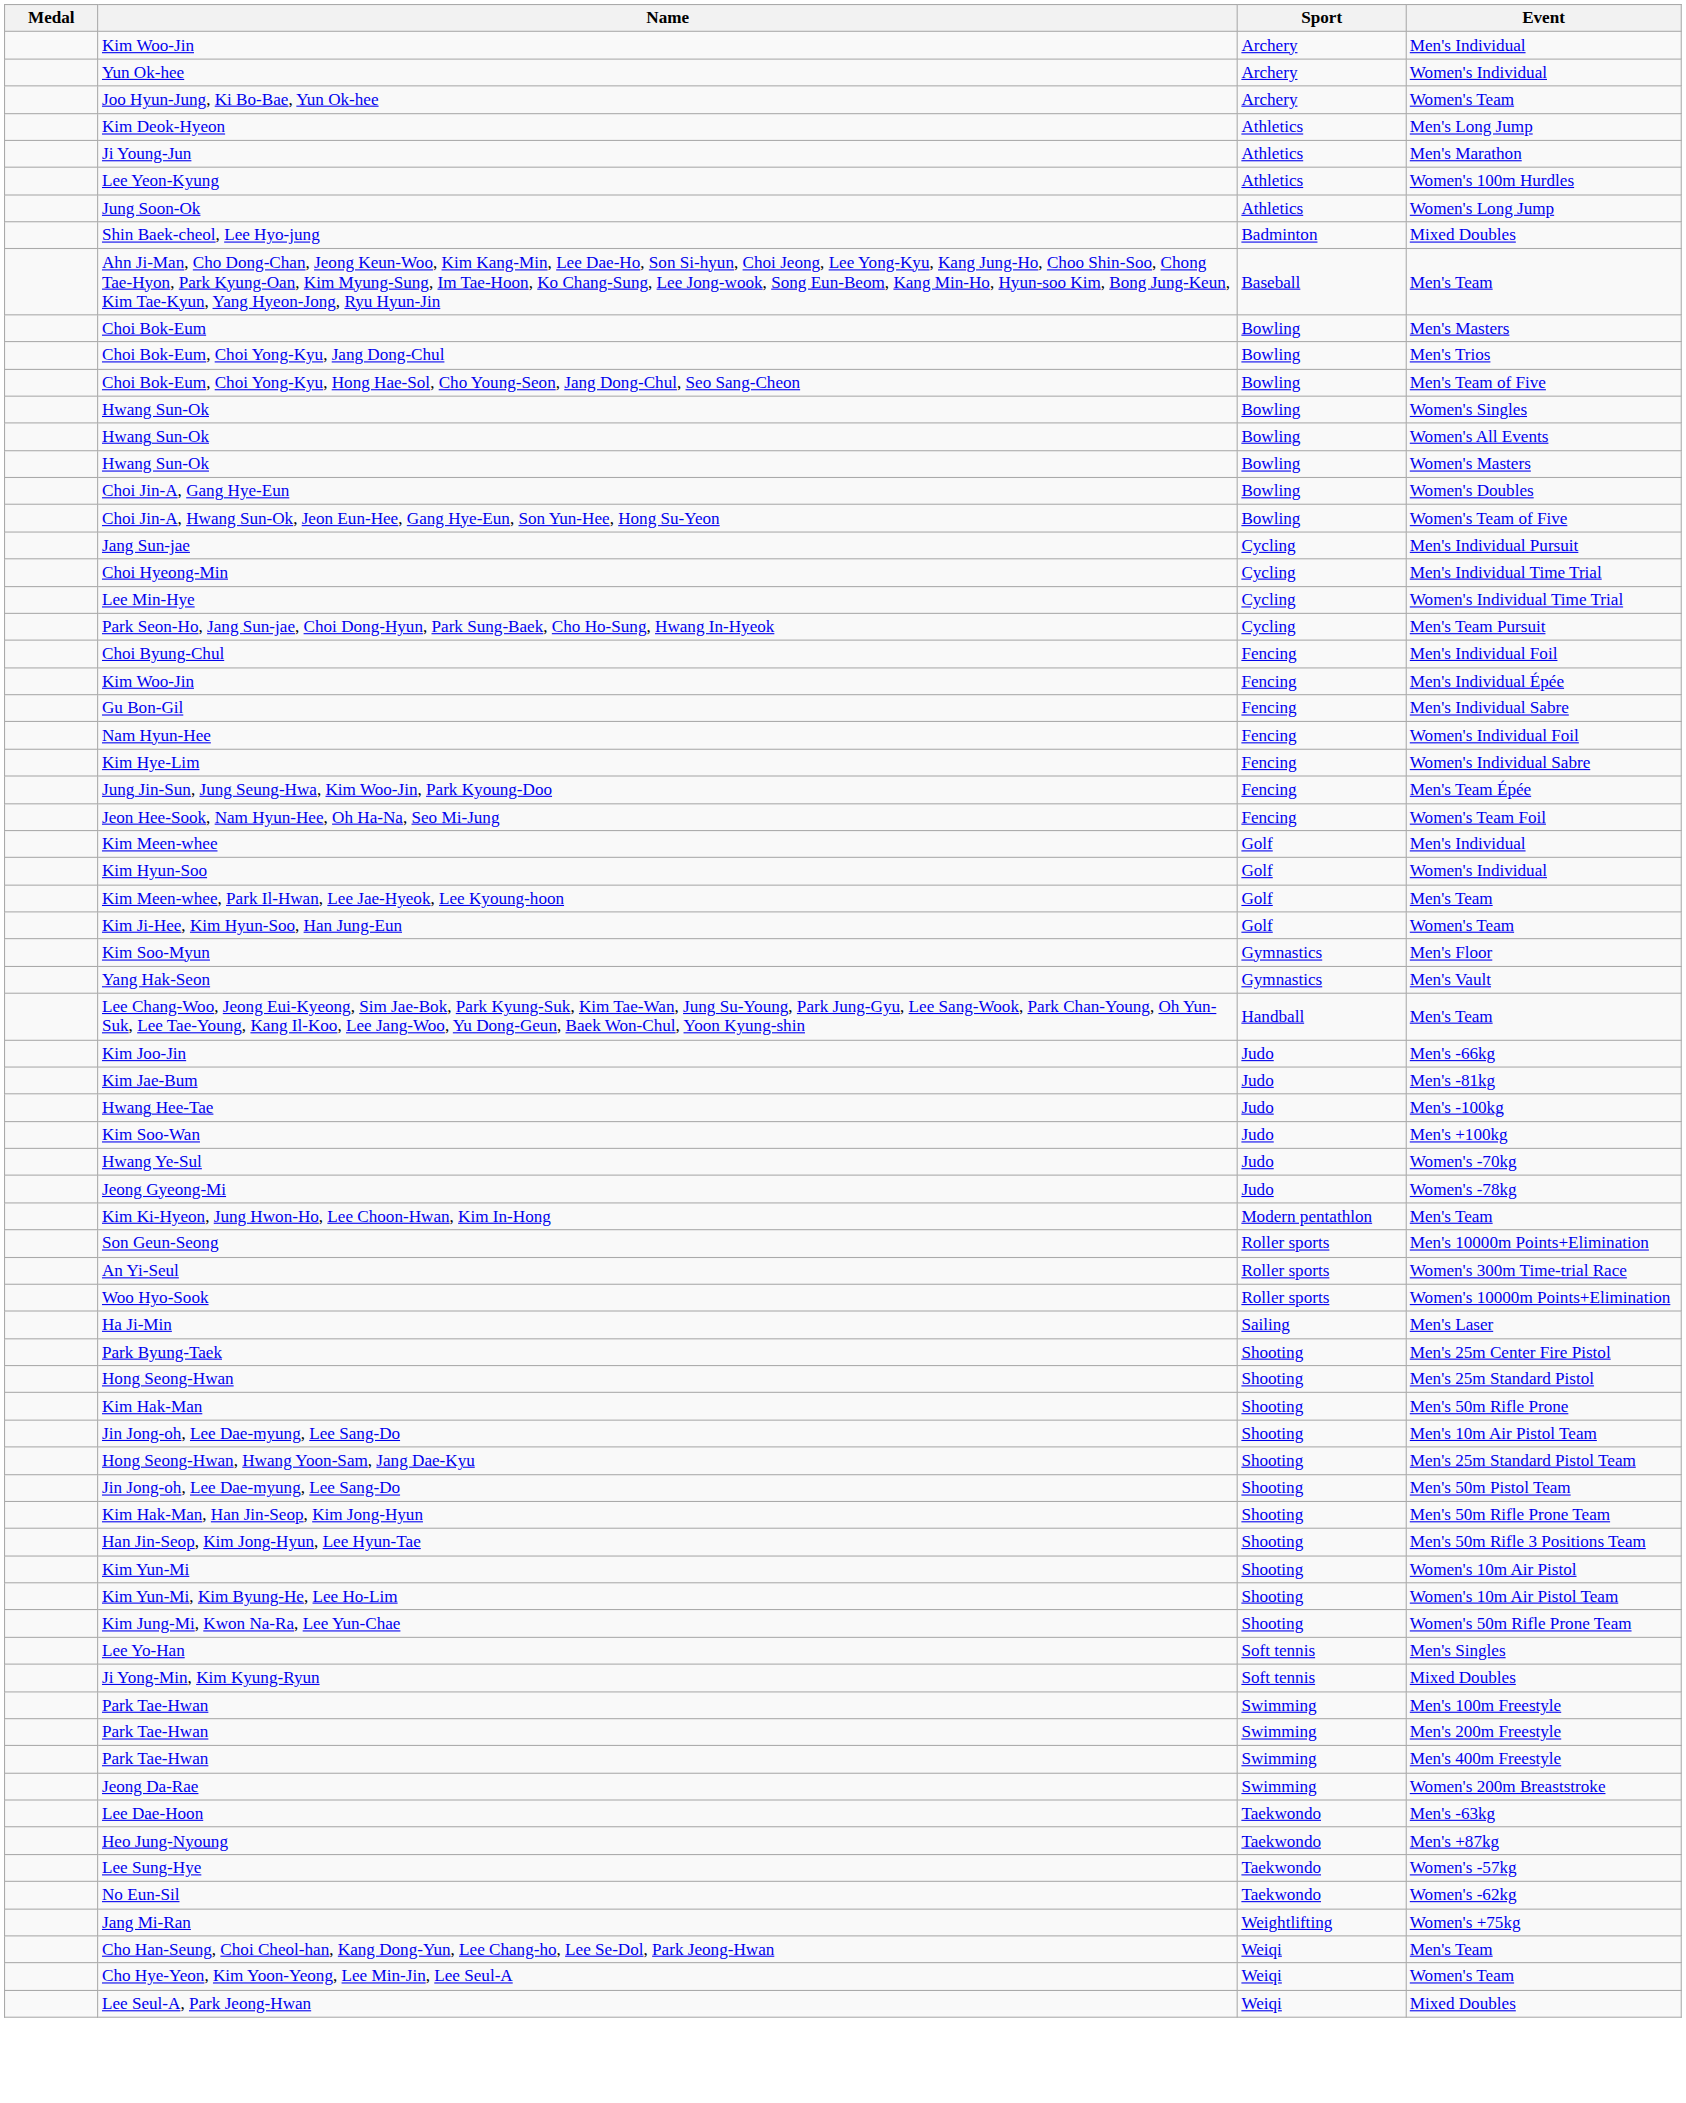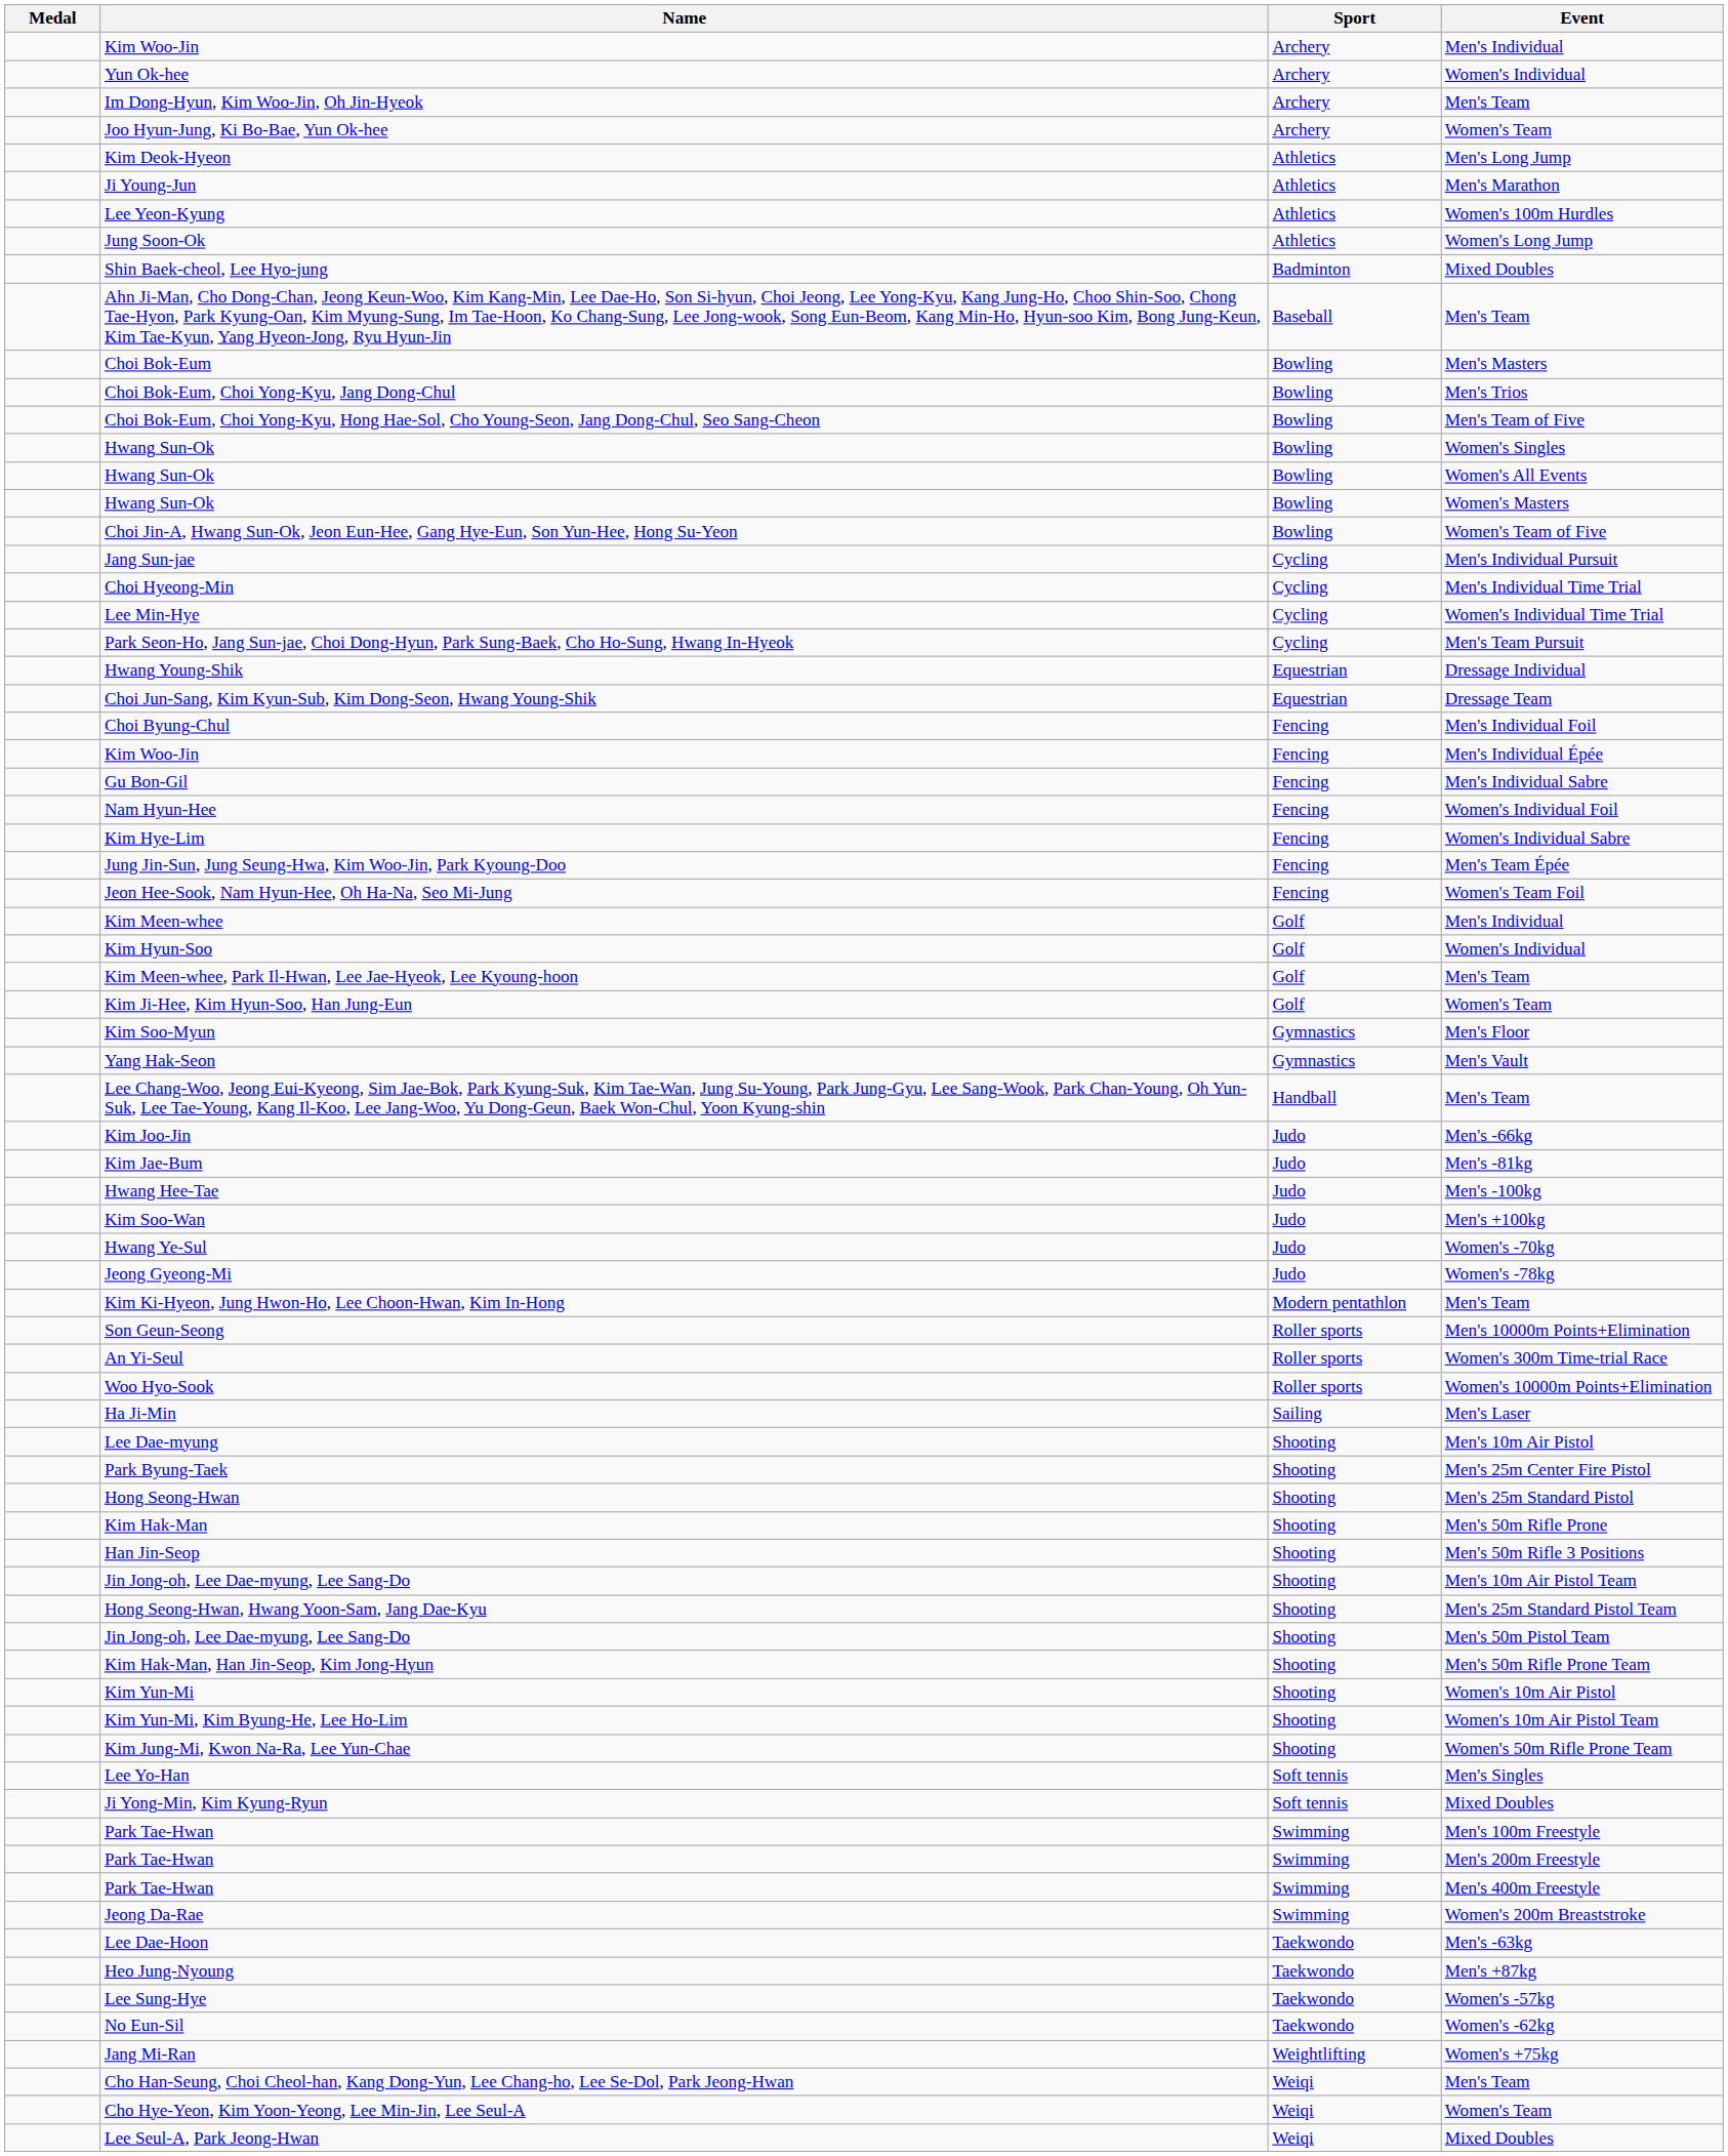+ row: Im Dong-Hyun, Kim Woo-Jin, Oh Jin-Hyeok | Archery | Men's Team
- row: Choi Jin-A, Gang Hye-Eun | Bowling | Women's Doubles
+ row: Hwang Young-Shik | Equestrian | Dressage Individual
+ row: Choi Jun-Sang, Kim Kyun-Sub, Kim Dong-Seon, Hwang Young-Shik | Equestrian | Dressage Team
+ row: Lee Dae-myung | Shooting | Men's 10m Air Pistol
+ row: Han Jin-Seop | Shooting | Men's 50m Rifle 3 Positions
- row: Han Jin-Seop, Kim Jong-Hyun, Lee Hyun-Tae | Shooting | Men's 50m Rifle 3 Positions Team
